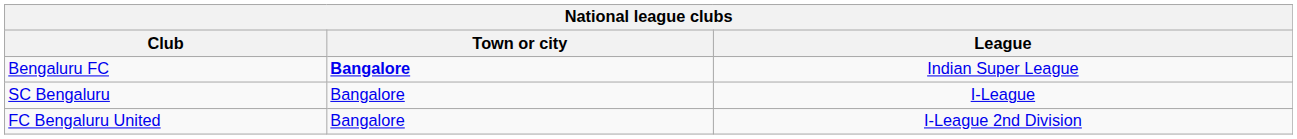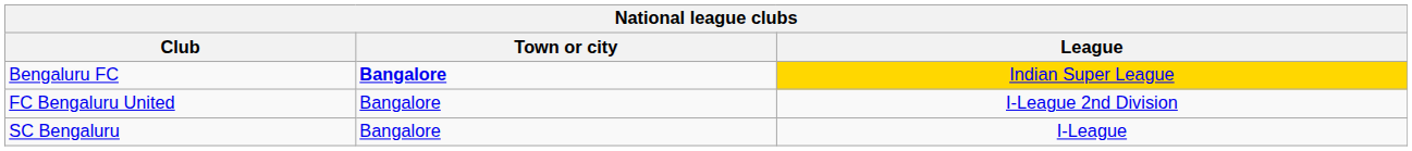Bengaluru FC | League: no background -> gold background
rows swapped: SC Bengaluru <-> FC Bengaluru United
